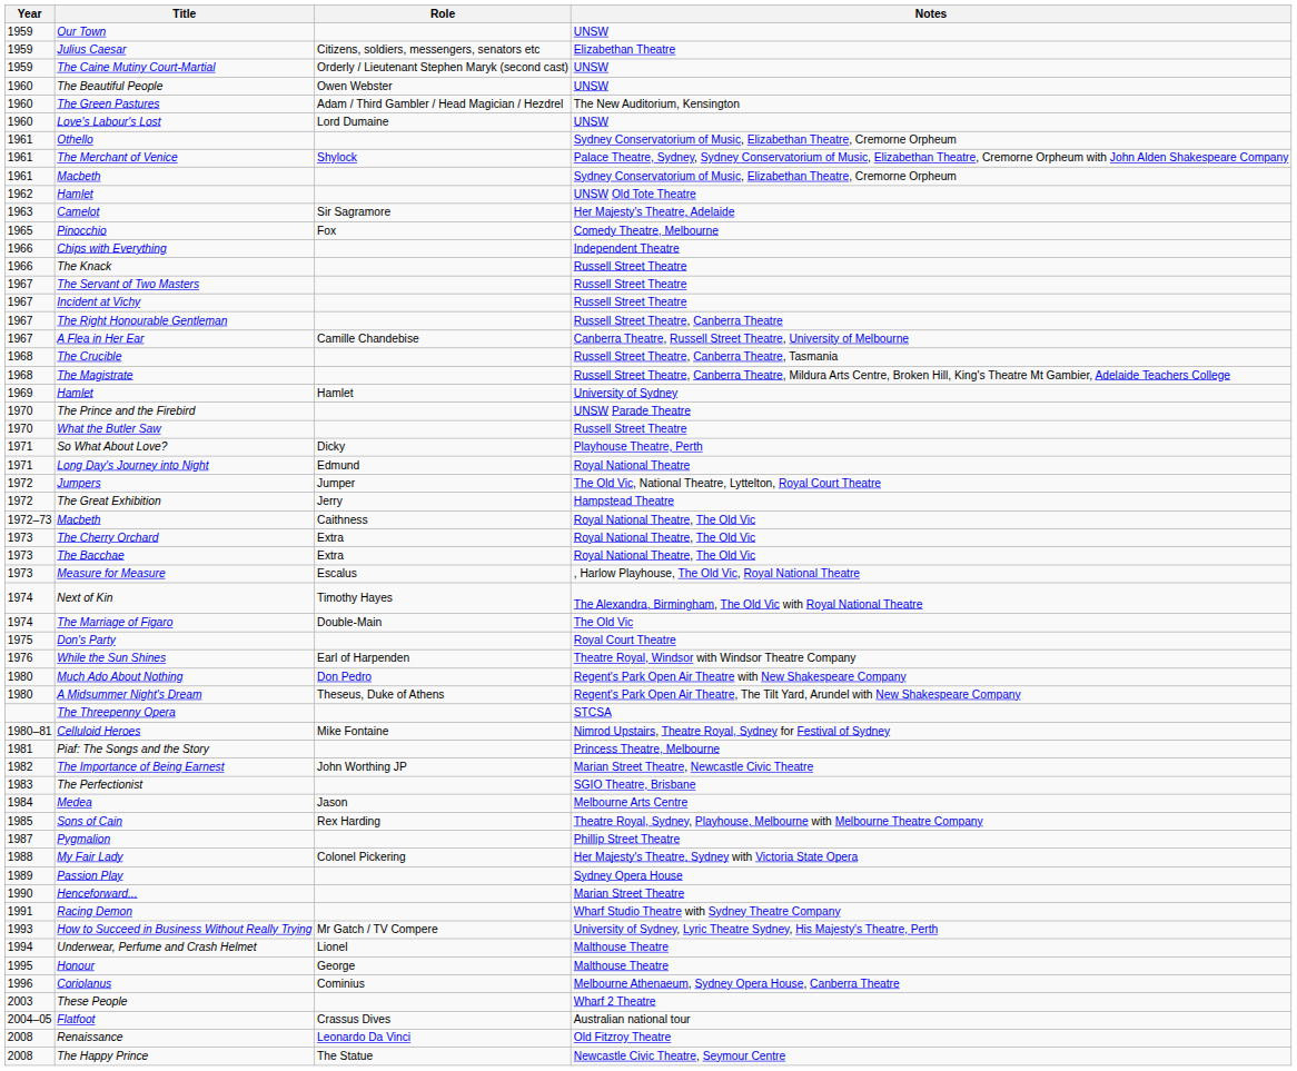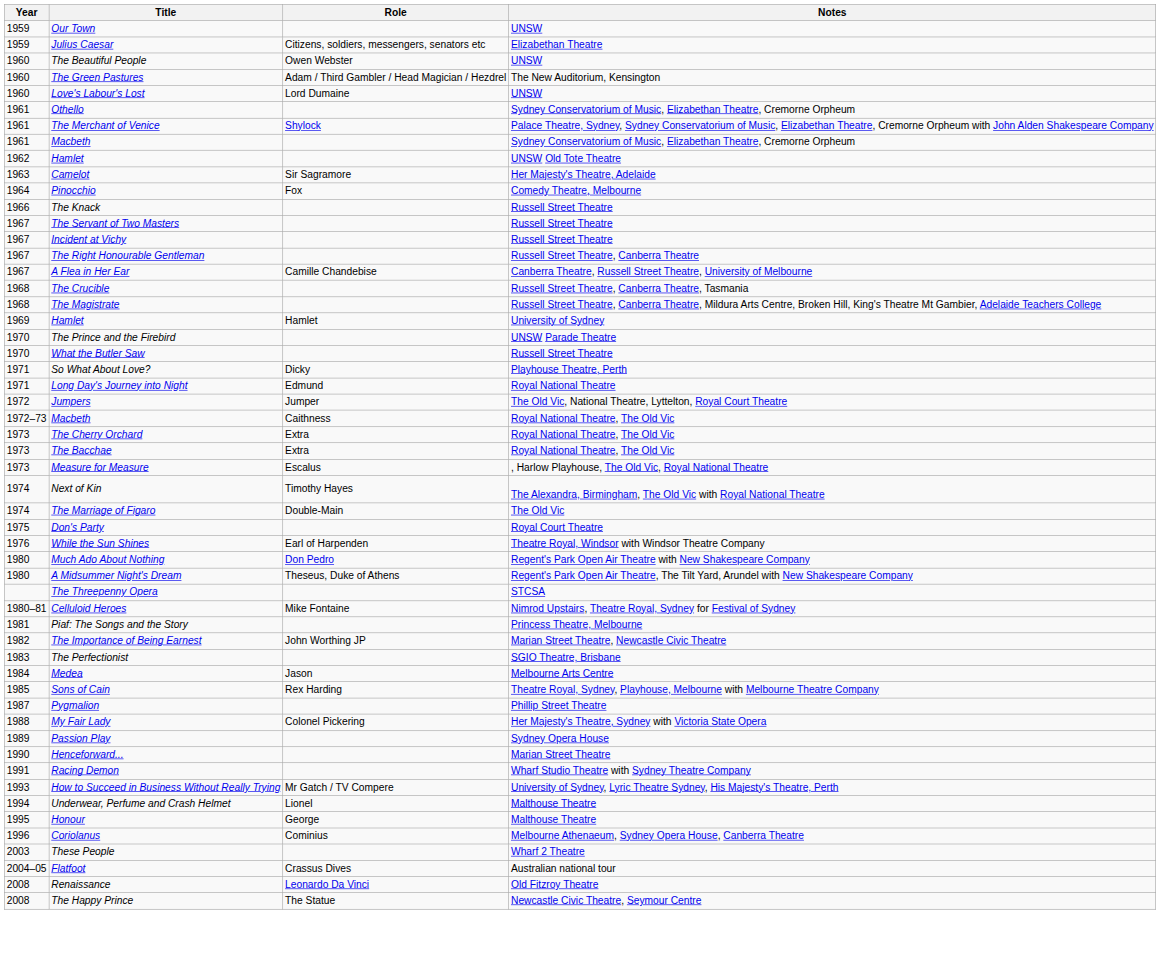- row: 1959 | The Caine Mutiny Court-Martial | Orderly / Lieutenant Stephen Maryk (second cast) | UNSW
Pinocchio | Year: 1965 -> 1964
- row: 1966 | Chips with Everything | Independent Theatre
- row: 1972 | The Great Exhibition | Jerry | Hampstead Theatre
